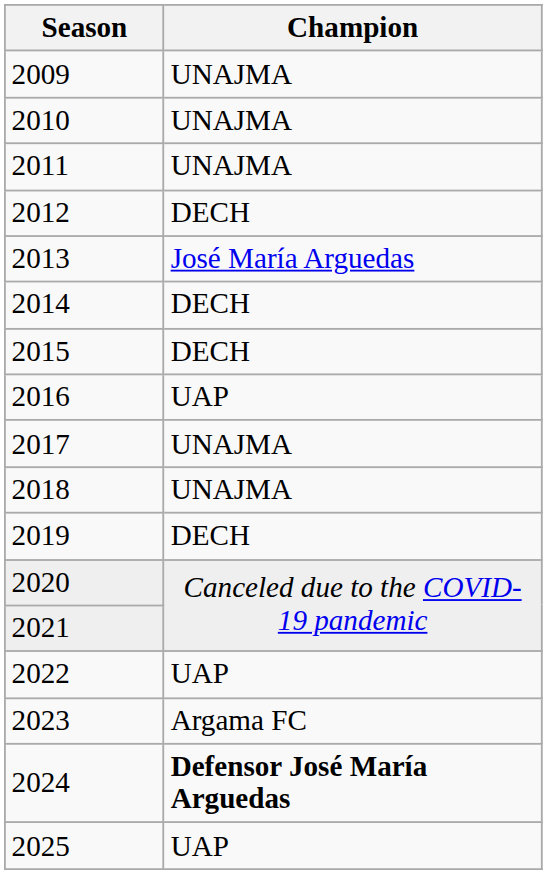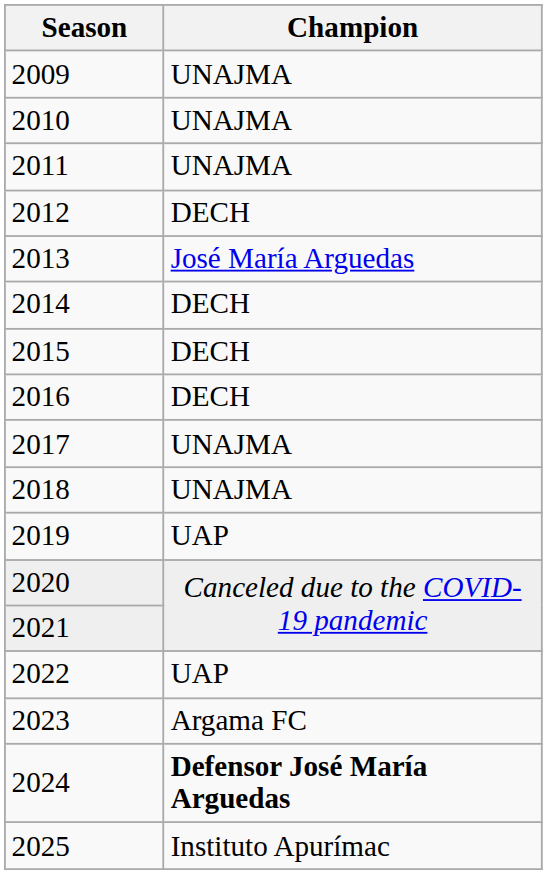2016 | Champion: UAP -> DECH
2019 | Champion: DECH -> UAP
2025 | Champion: UAP -> Instituto Apurímac
